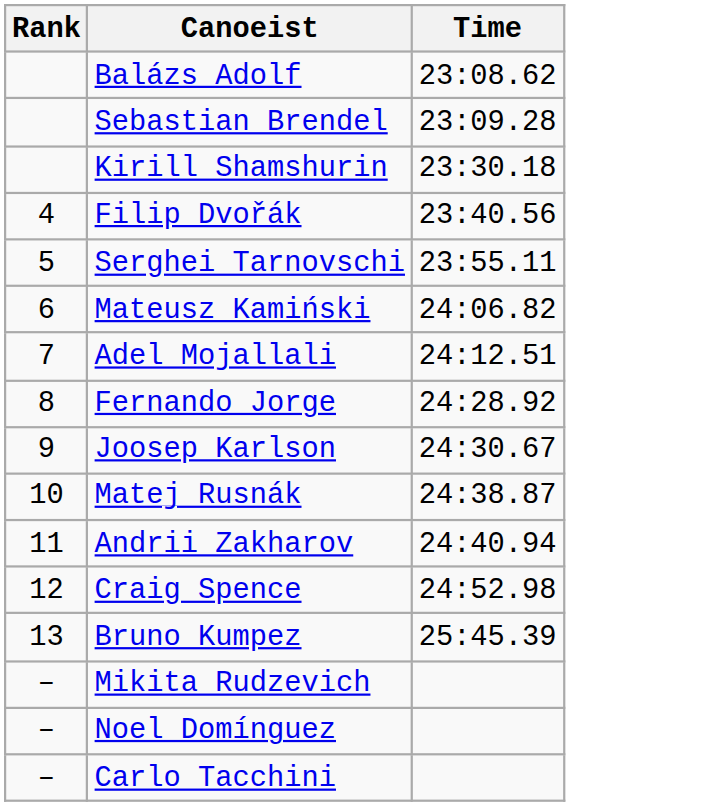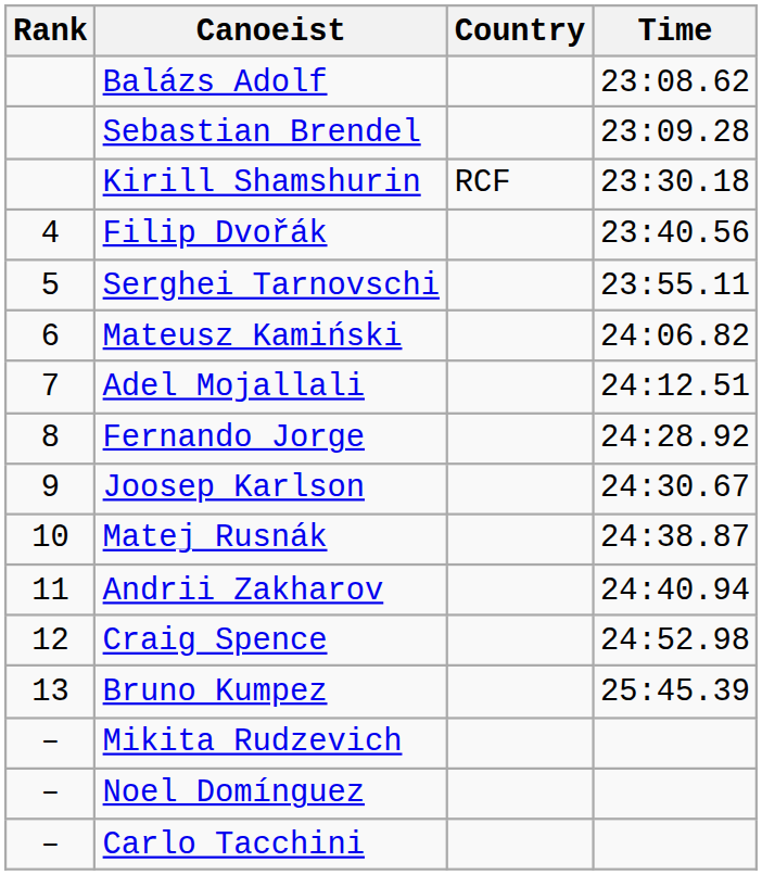+ column: Country | RCF
